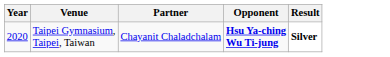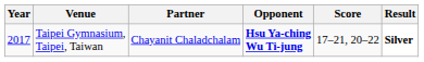+ column: Score | 17–21, 20–22
Taipei Gymnasium, Taipei, Taiwan | Year: 2020 -> 2017
